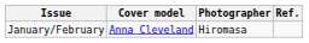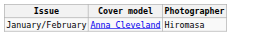- column: Ref.
